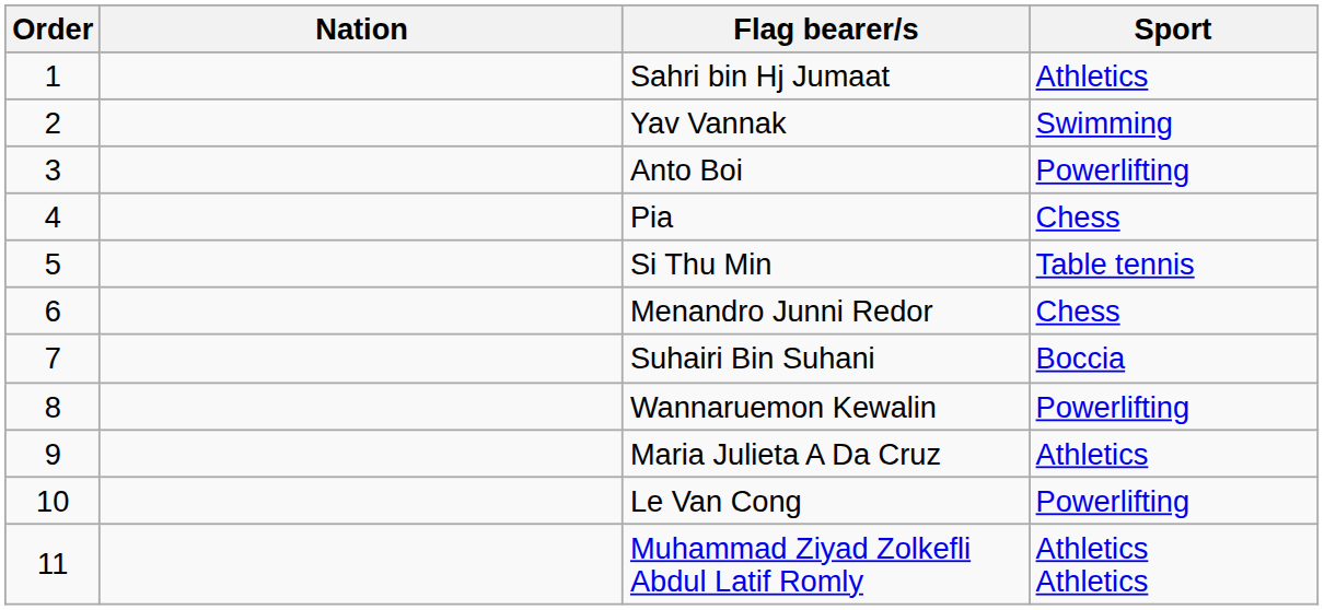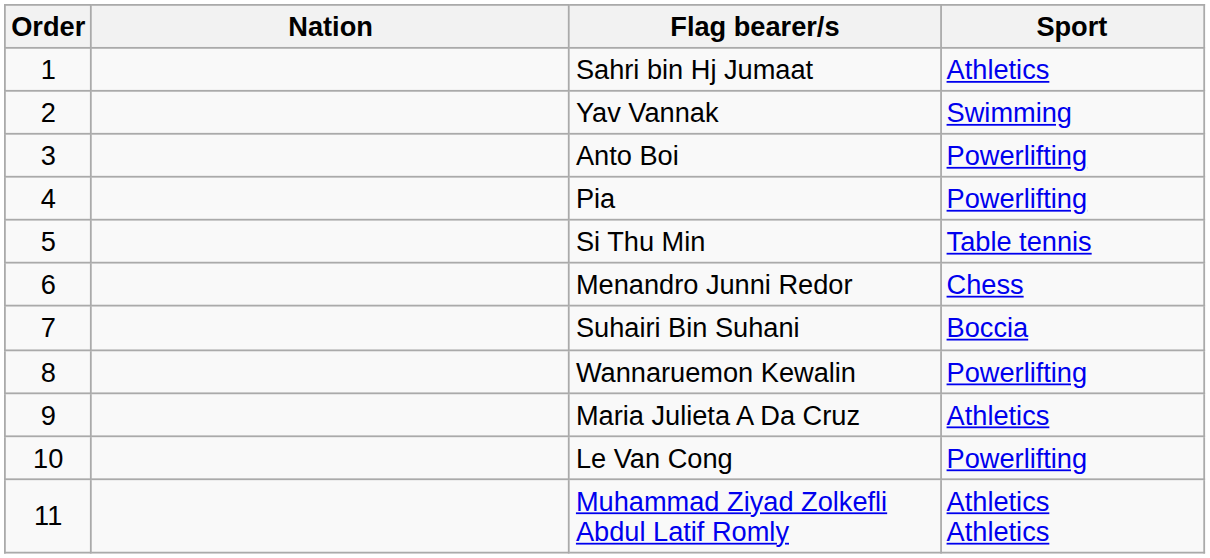Pia | Sport: Chess -> Powerlifting
